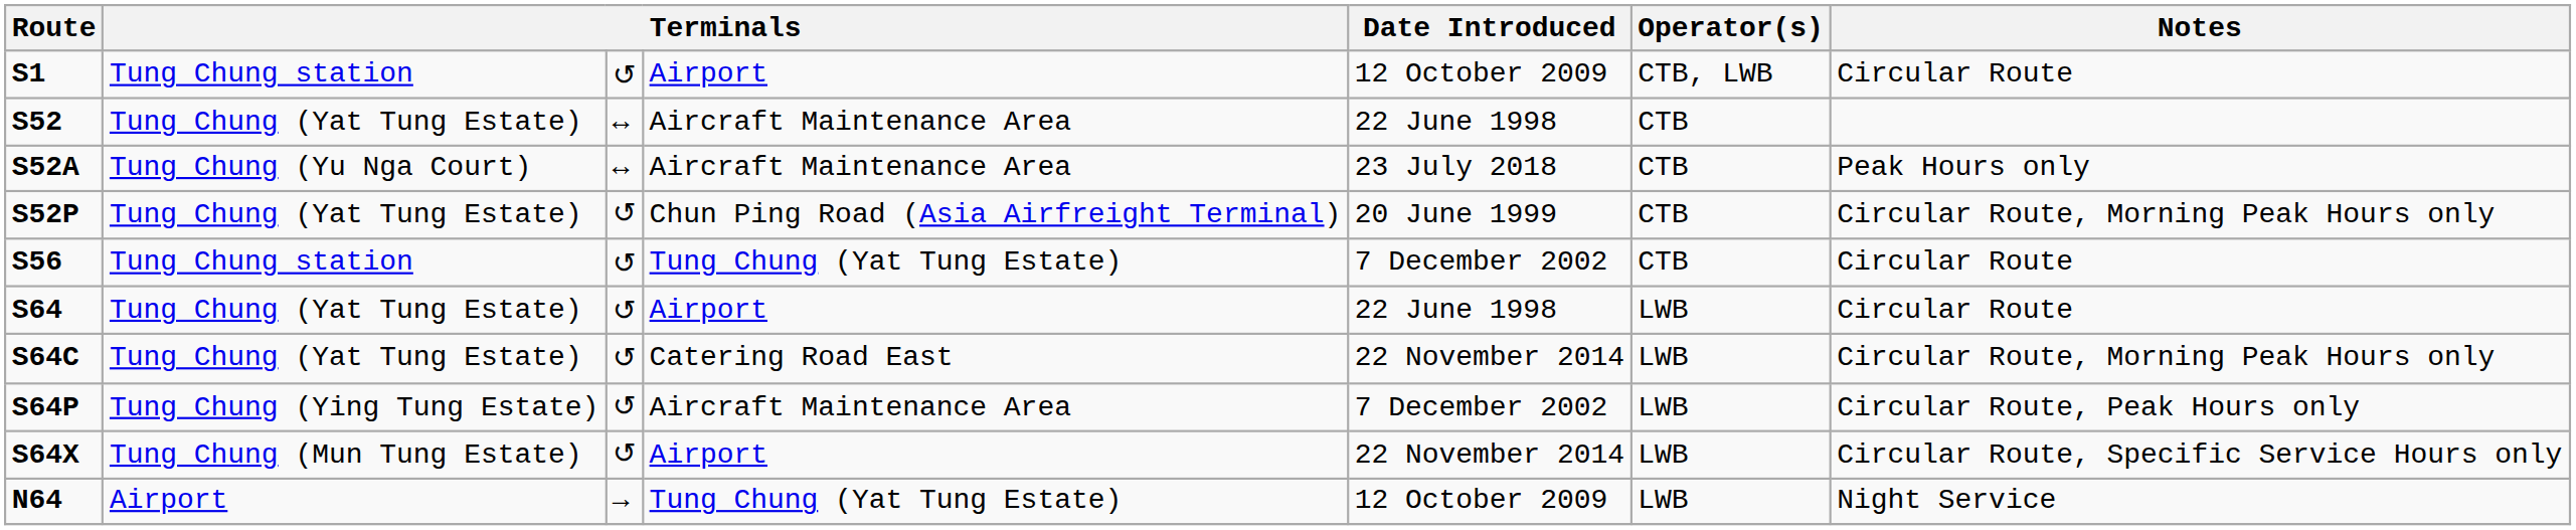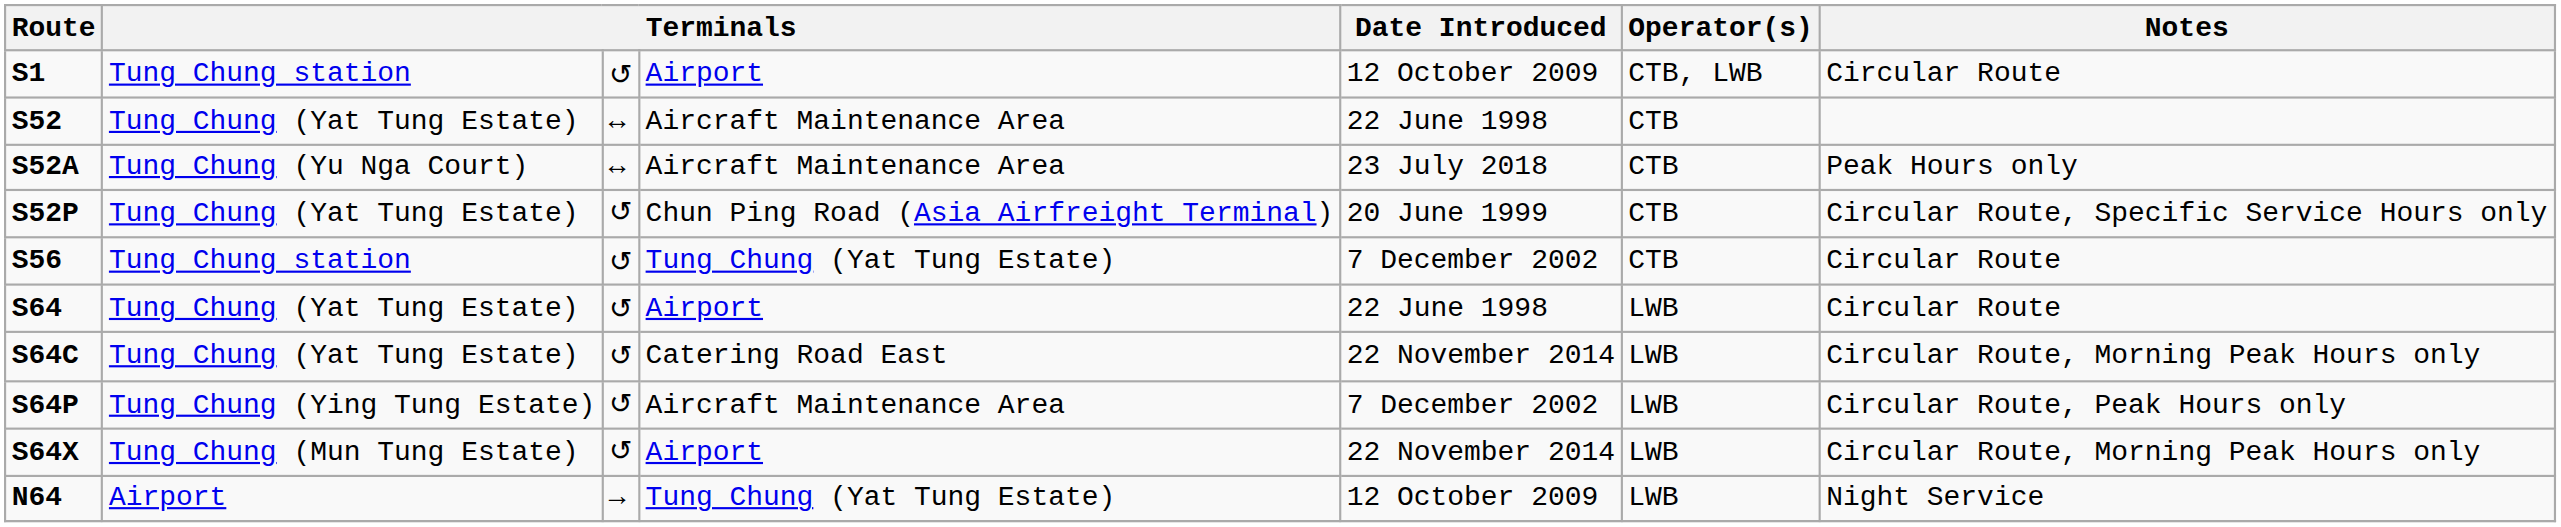S52P | Notes: Circular Route, Morning Peak Hours only -> Circular Route, Specific Service Hours only
S64X | Notes: Circular Route, Specific Service Hours only -> Circular Route, Morning Peak Hours only
